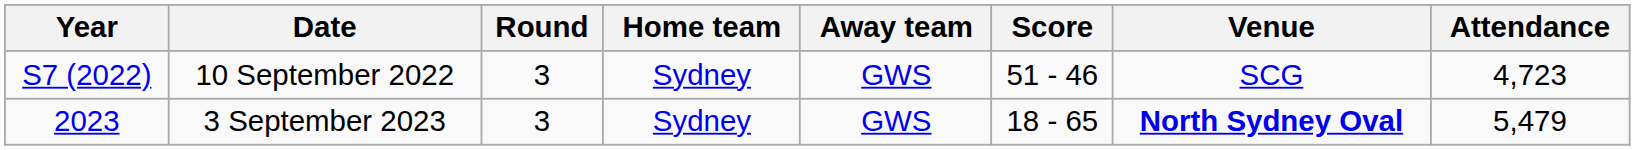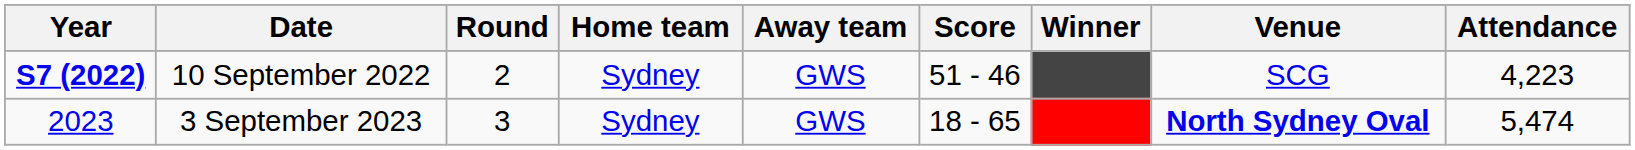+ column: Winner
10 September 2022 | Year: normal -> bold
10 September 2022 | Round: 3 -> 2
10 September 2022 | Attendance: 4,723 -> 4,223
3 September 2023 | Attendance: 5,479 -> 5,474
